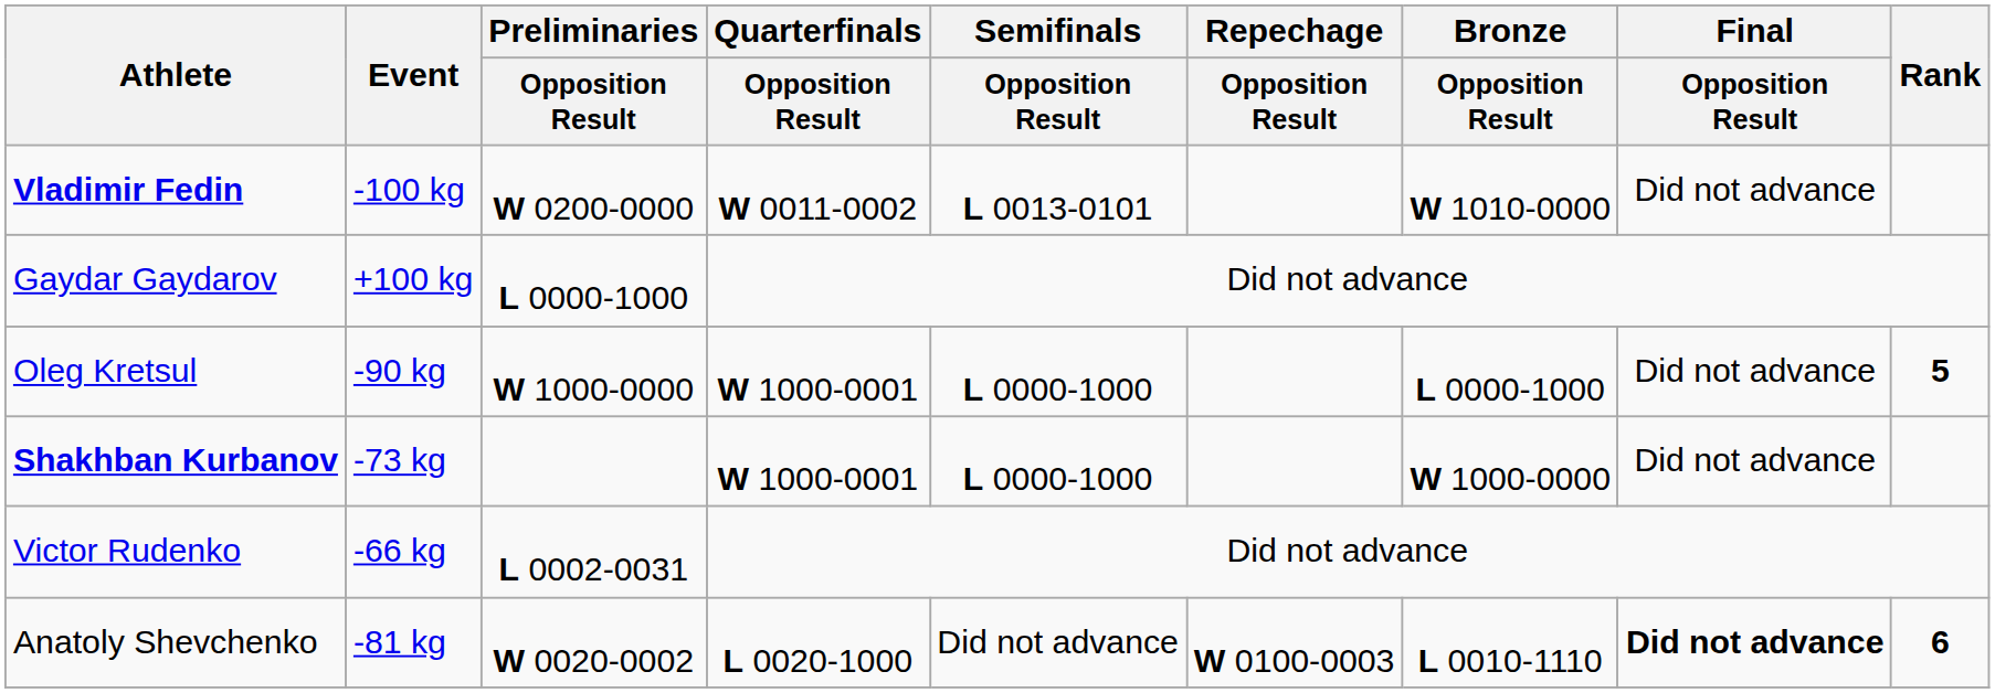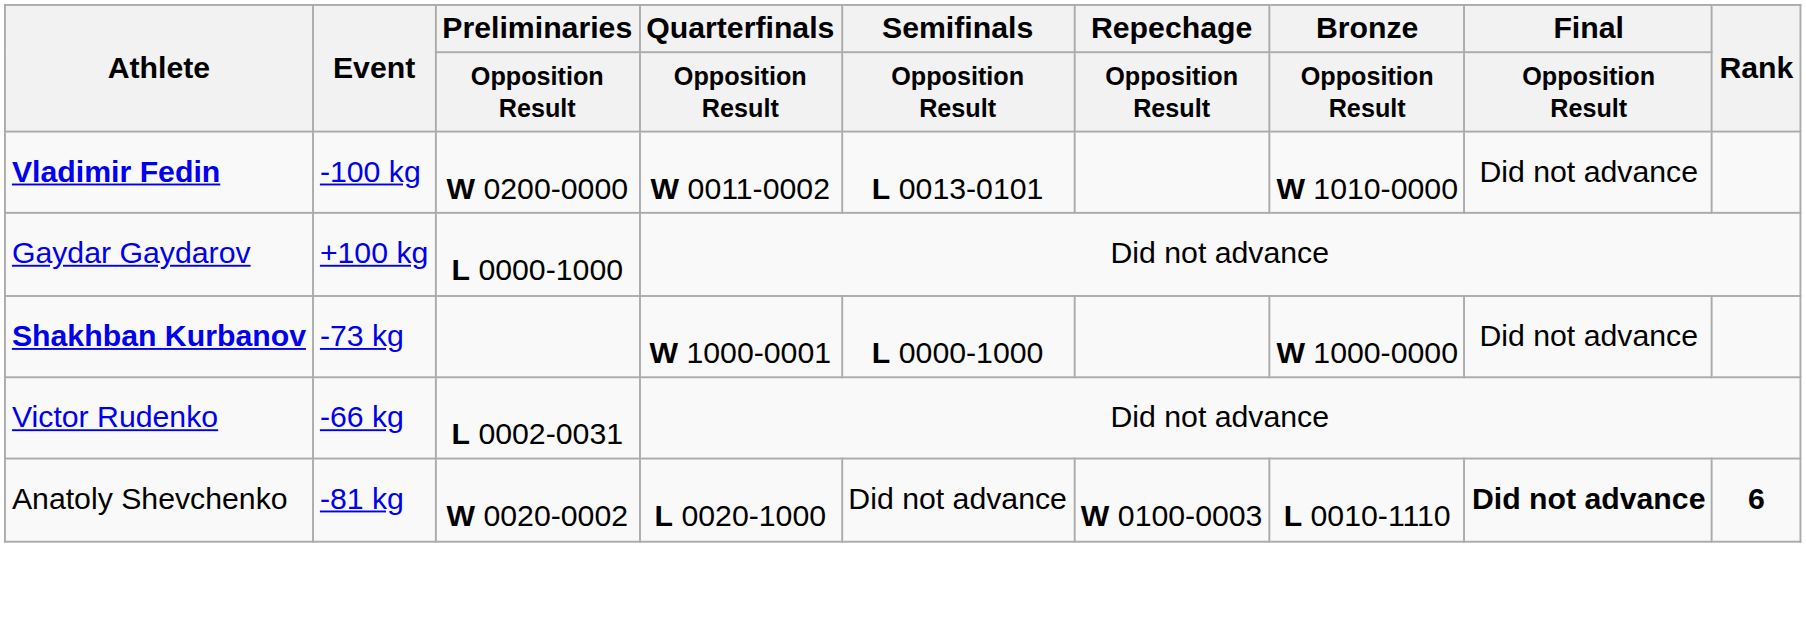- row: Oleg Kretsul | -90 kg | W 1000-0000 | W 1000-0001 | L 0000-1000 | L 0000-1000 | Did not advance | 5
